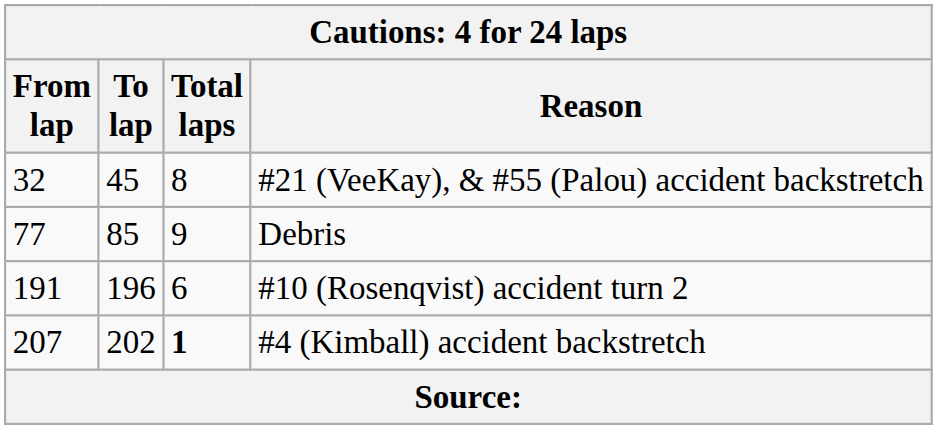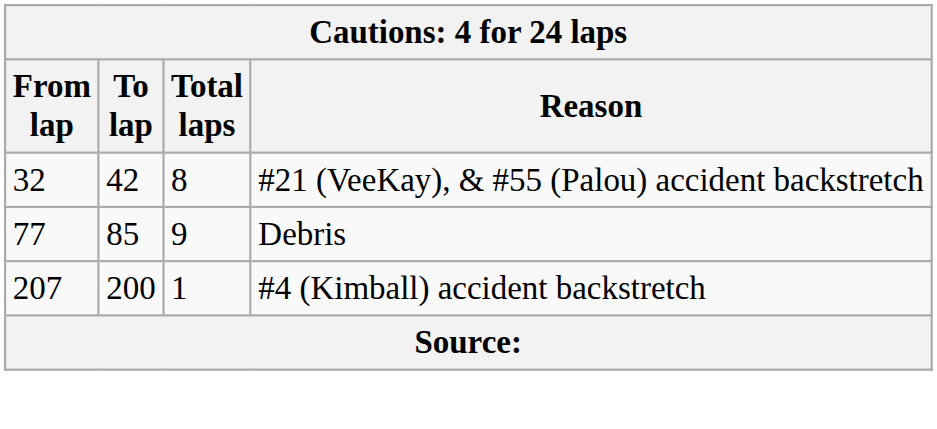#21 (VeeKay), & #55 (Palou) accident backstretch | To lap: 45 -> 42
- row: 191 | 196 | 6 | #10 (Rosenqvist) accident turn 2
#4 (Kimball) accident backstretch | To lap: 202 -> 200
#4 (Kimball) accident backstretch | Total laps: bold -> normal
